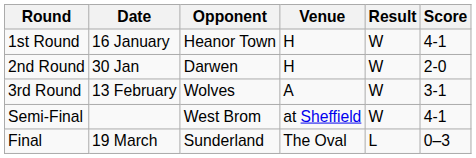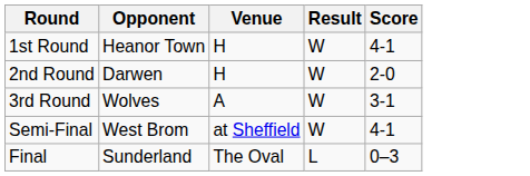- column: Date | 16 January | 30 Jan | 13 February | 19 March
